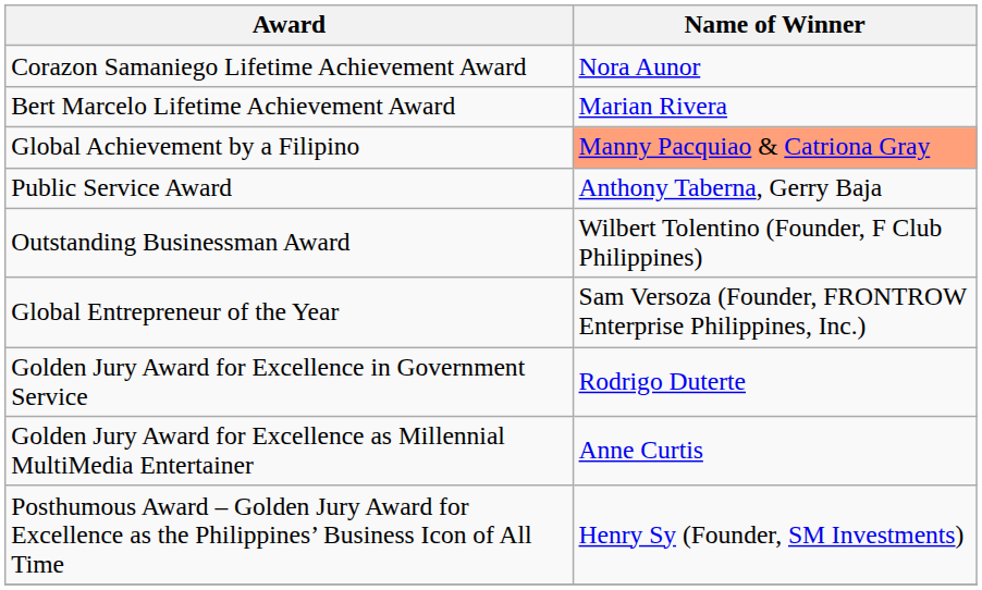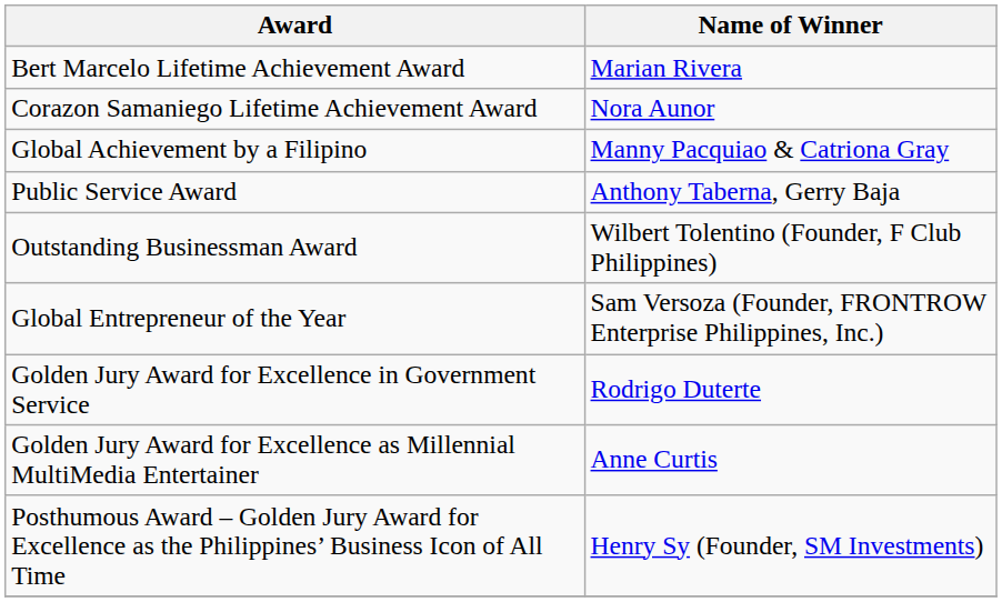rows swapped: Bert Marcelo Lifetime Achievement Award <-> Corazon Samaniego Lifetime Achievement Award
Global Achievement by a Filipino | Name of Winner: lightsalmon background -> no background
